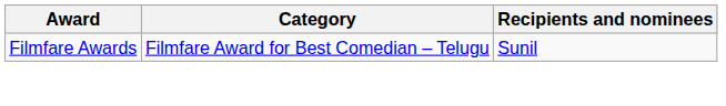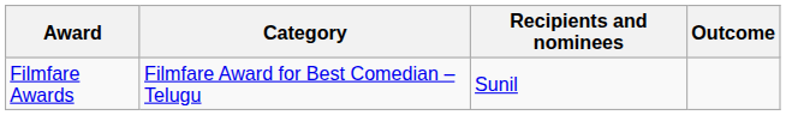+ column: Outcome
